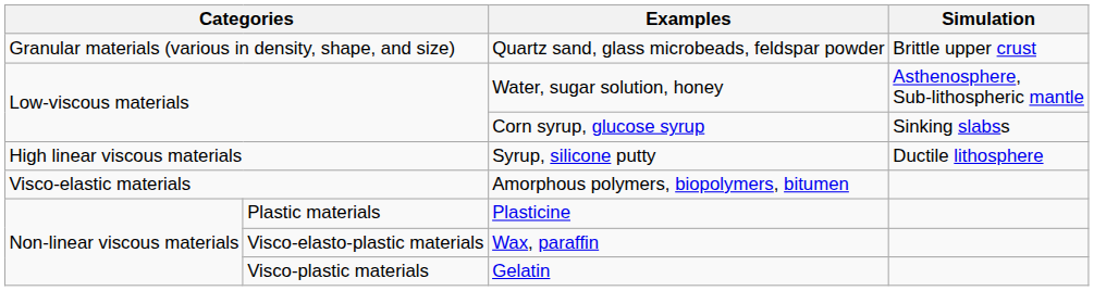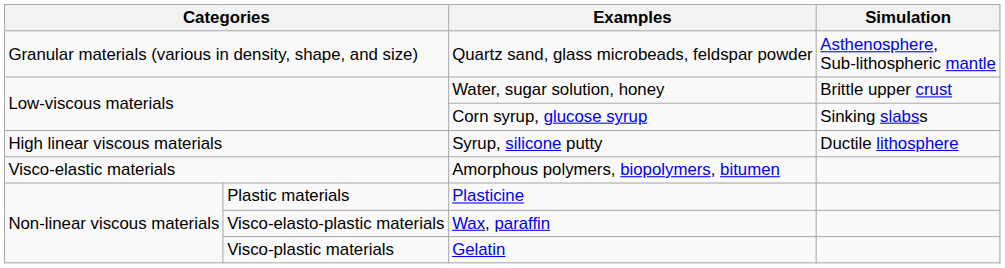Quartz sand, glass microbeads, feldspar powder | Simulation: Brittle upper crust -> Asthenosphere, Sub-lithospheric mantle
Water, sugar solution, honey | Simulation: Asthenosphere, Sub-lithospheric mantle -> Brittle upper crust
